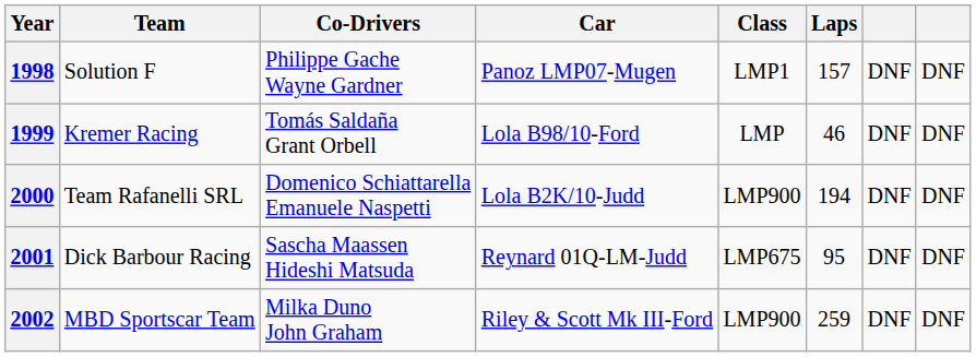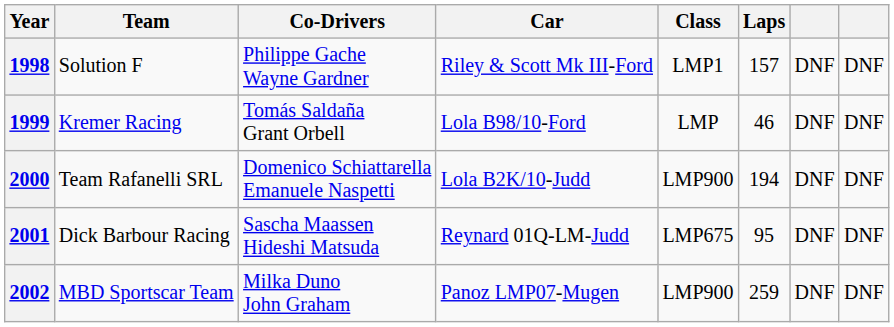1998 | Car: Panoz LMP07-Mugen -> Riley & Scott Mk III-Ford
2002 | Car: Riley & Scott Mk III-Ford -> Panoz LMP07-Mugen
